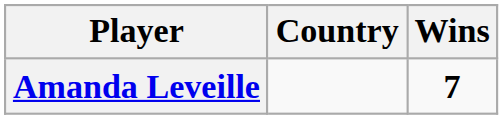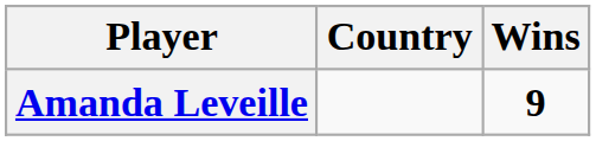Amanda Leveille | Wins: 7 -> 9
